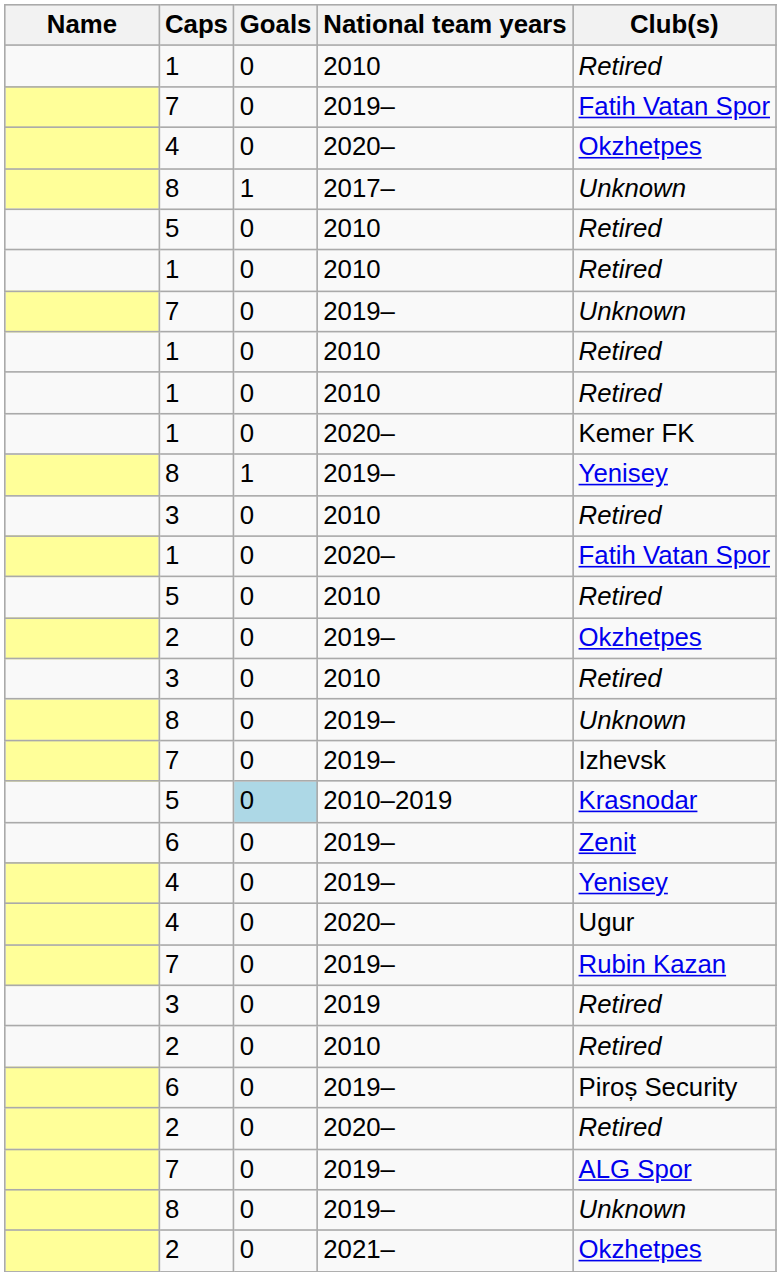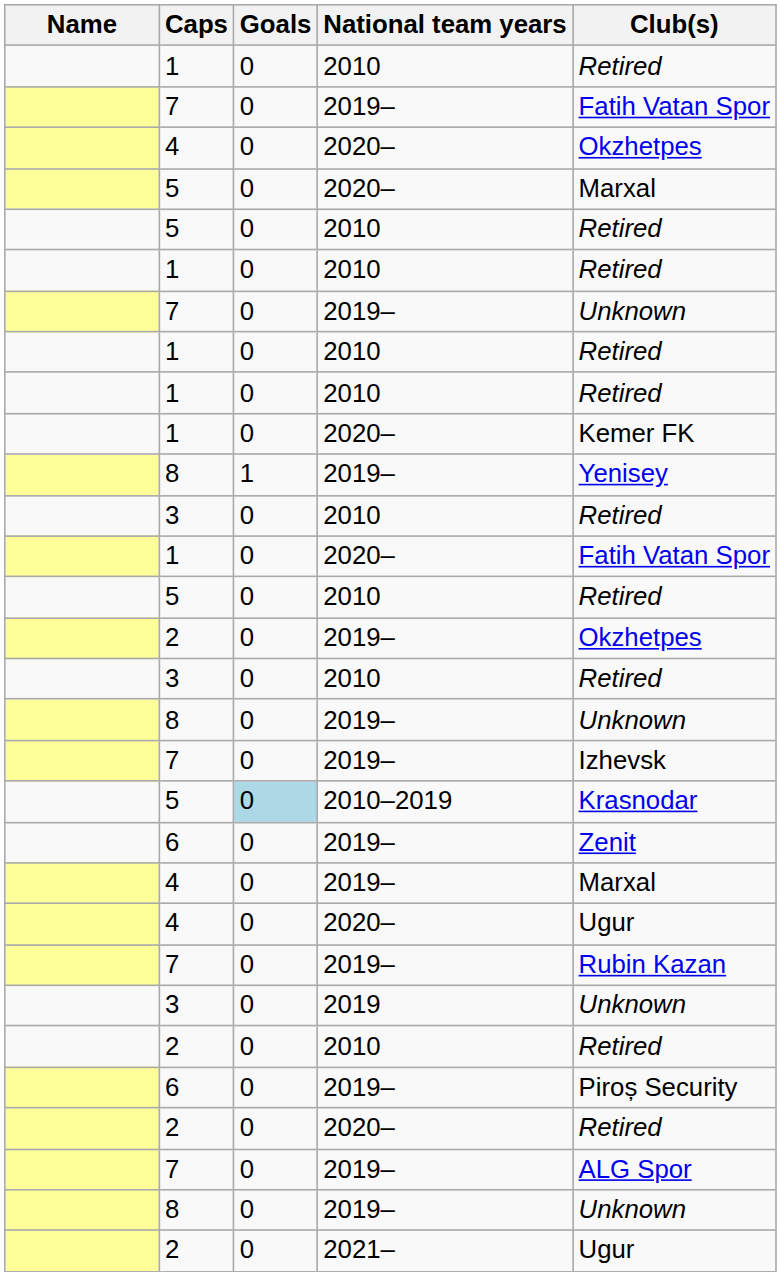- row: 8 | 1 | 2017– | Unknown
+ row: 5 | 0 | 2020– | Marxal
4 / 2019– | Club(s): Yenisey -> Marxal
3 / 2019 | Club(s): Retired -> Unknown
2 / 2021– | Club(s): Okzhetpes -> Ugur
